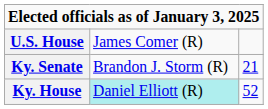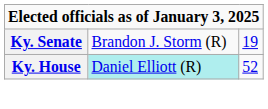- row: U.S. House | James Comer (R)
Ky. Senate | column 3: 21 -> 19
